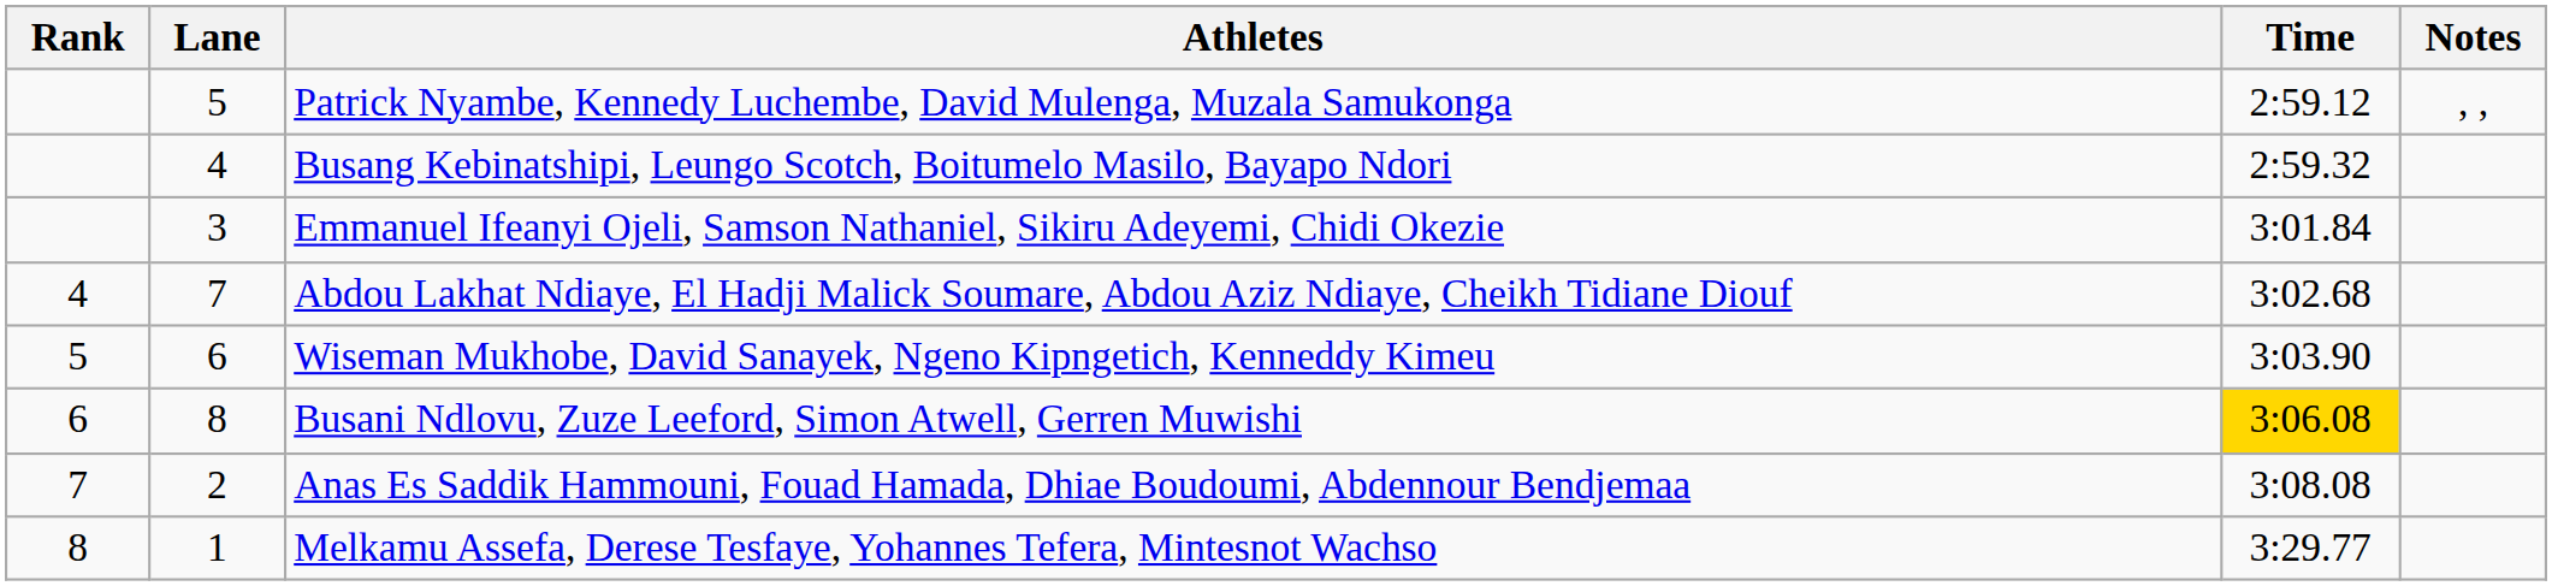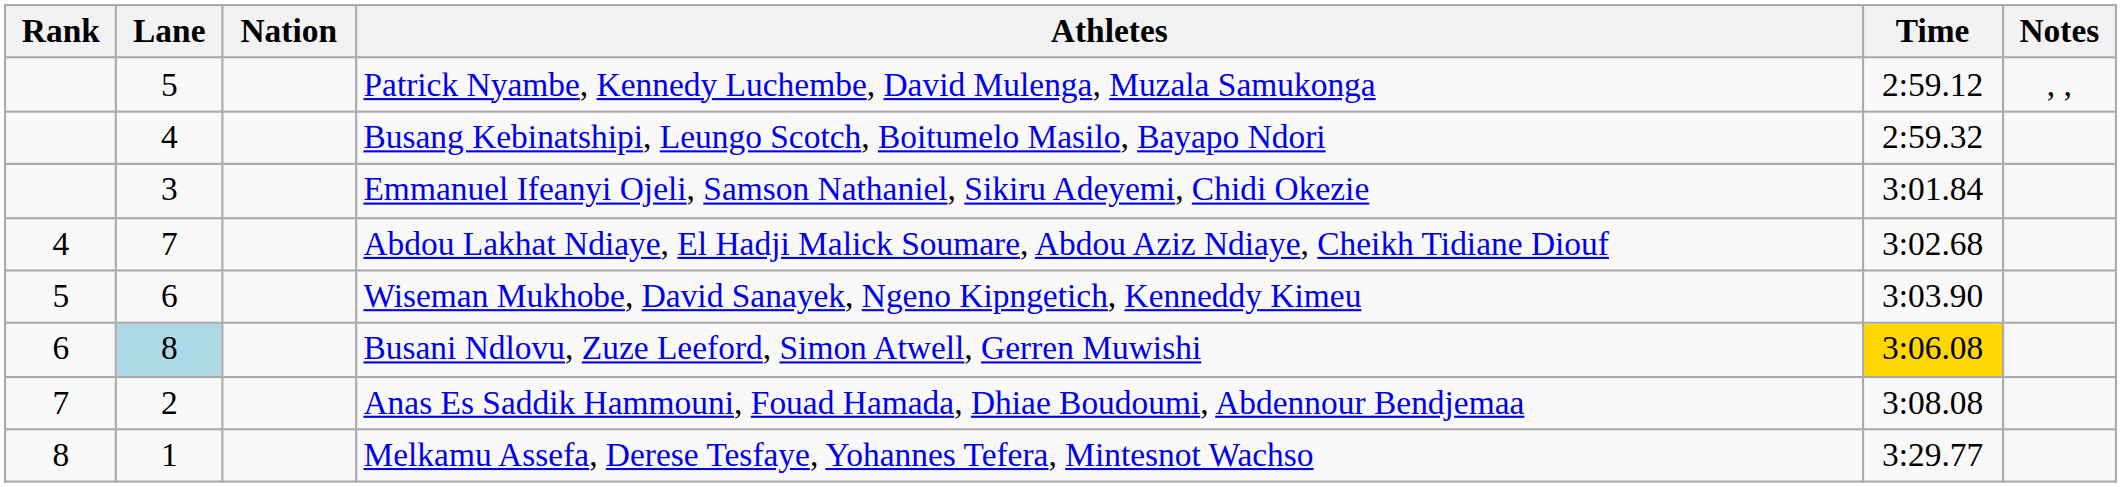+ column: Nation
Busani Ndlovu, Zuze Leeford, Simon Atwell, Gerren Muwishi | Lane: no background -> lightblue background
